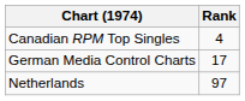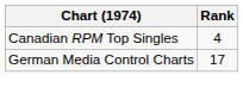- row: Netherlands | 97
